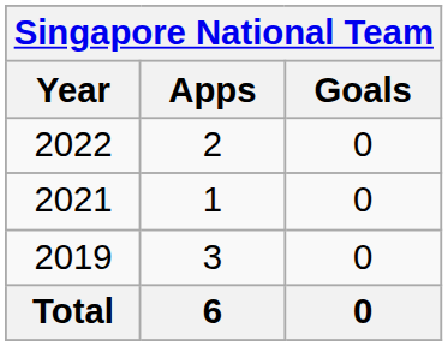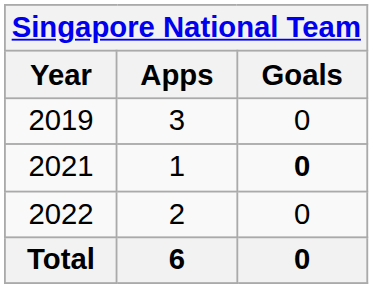rows swapped: 2019 <-> 2022
2021 | Goals: normal -> bold
